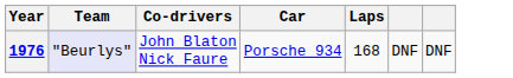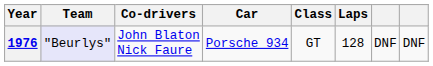+ column: Class | GT
1976 | Laps: 168 -> 128
